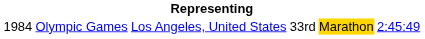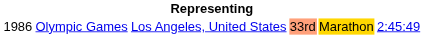Olympic Games | column 1: 1984 -> 1986
Olympic Games | column 4: no background -> lightsalmon background
